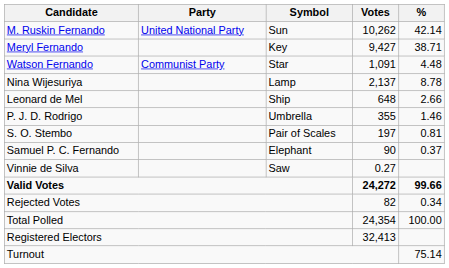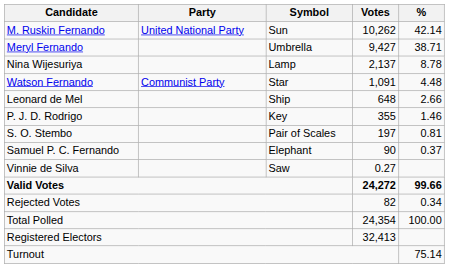Meryl Fernando | Symbol: Key -> Umbrella
rows swapped: Nina Wijesuriya <-> Watson Fernando
P. J. D. Rodrigo | Symbol: Umbrella -> Key
